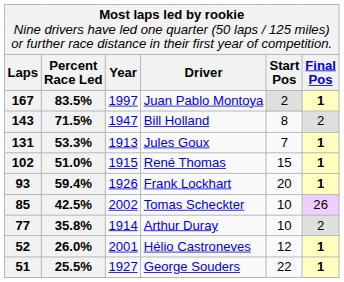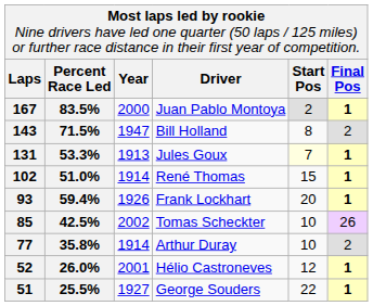Juan Pablo Montoya | column 3: 1997 -> 2000
Jules Goux | column 5: no background -> lightyellow background
René Thomas | column 3: 1915 -> 1914
